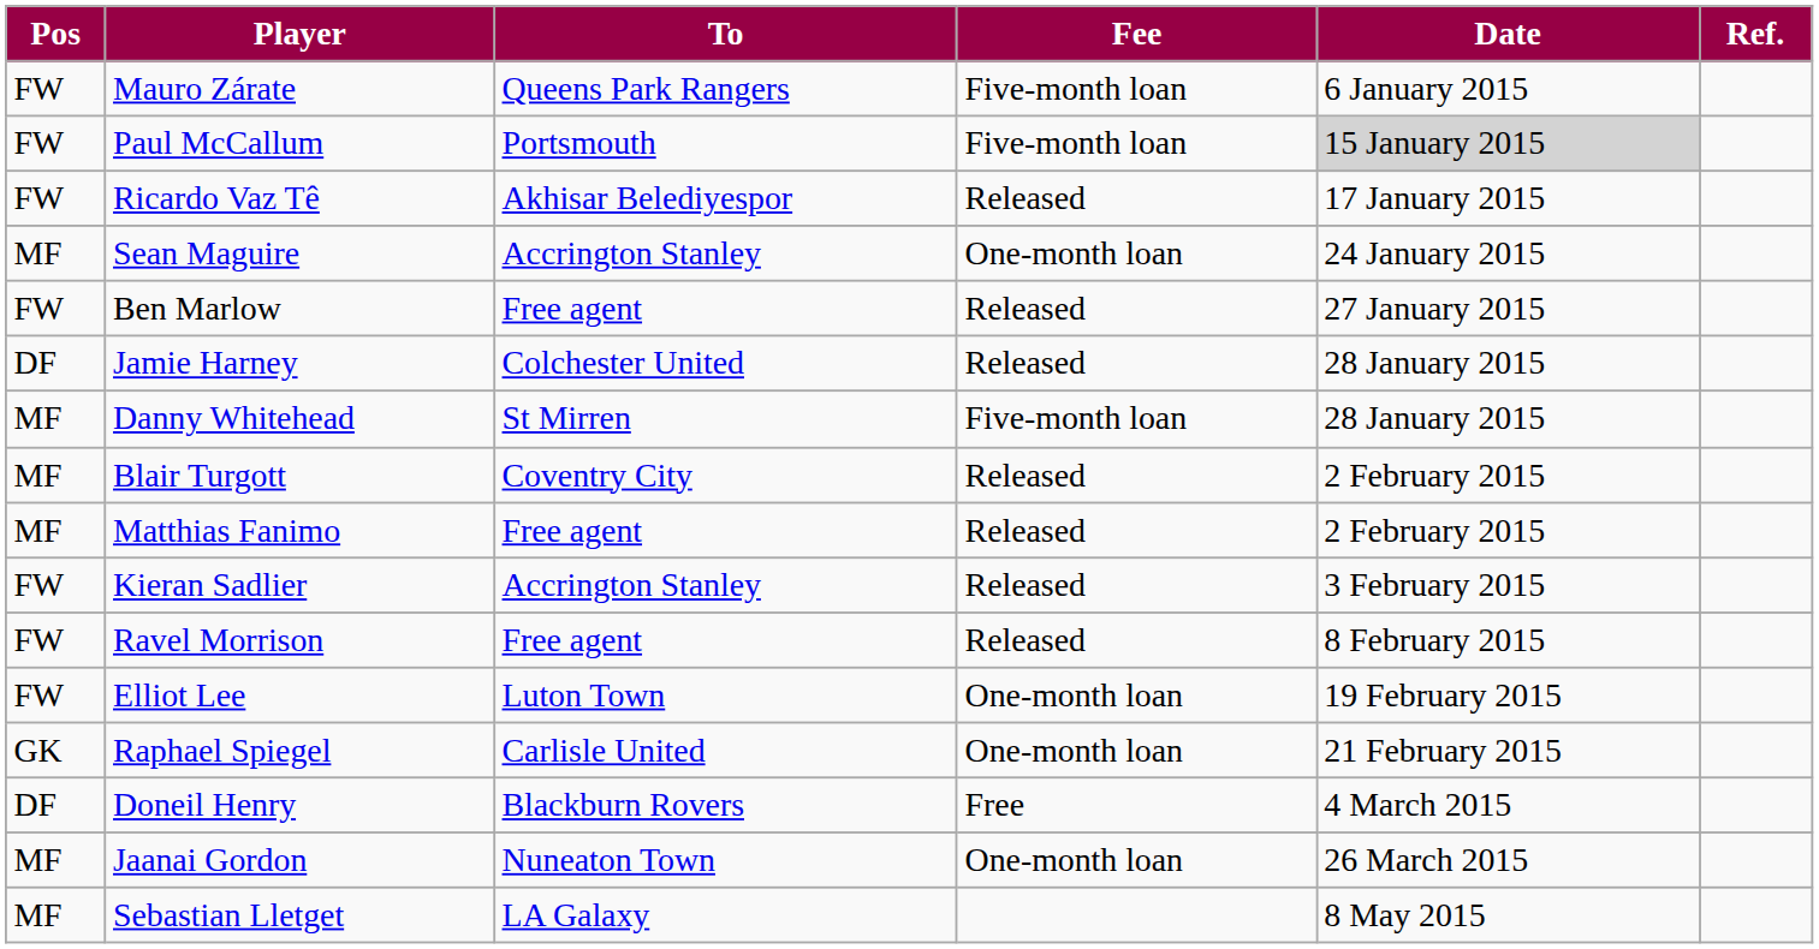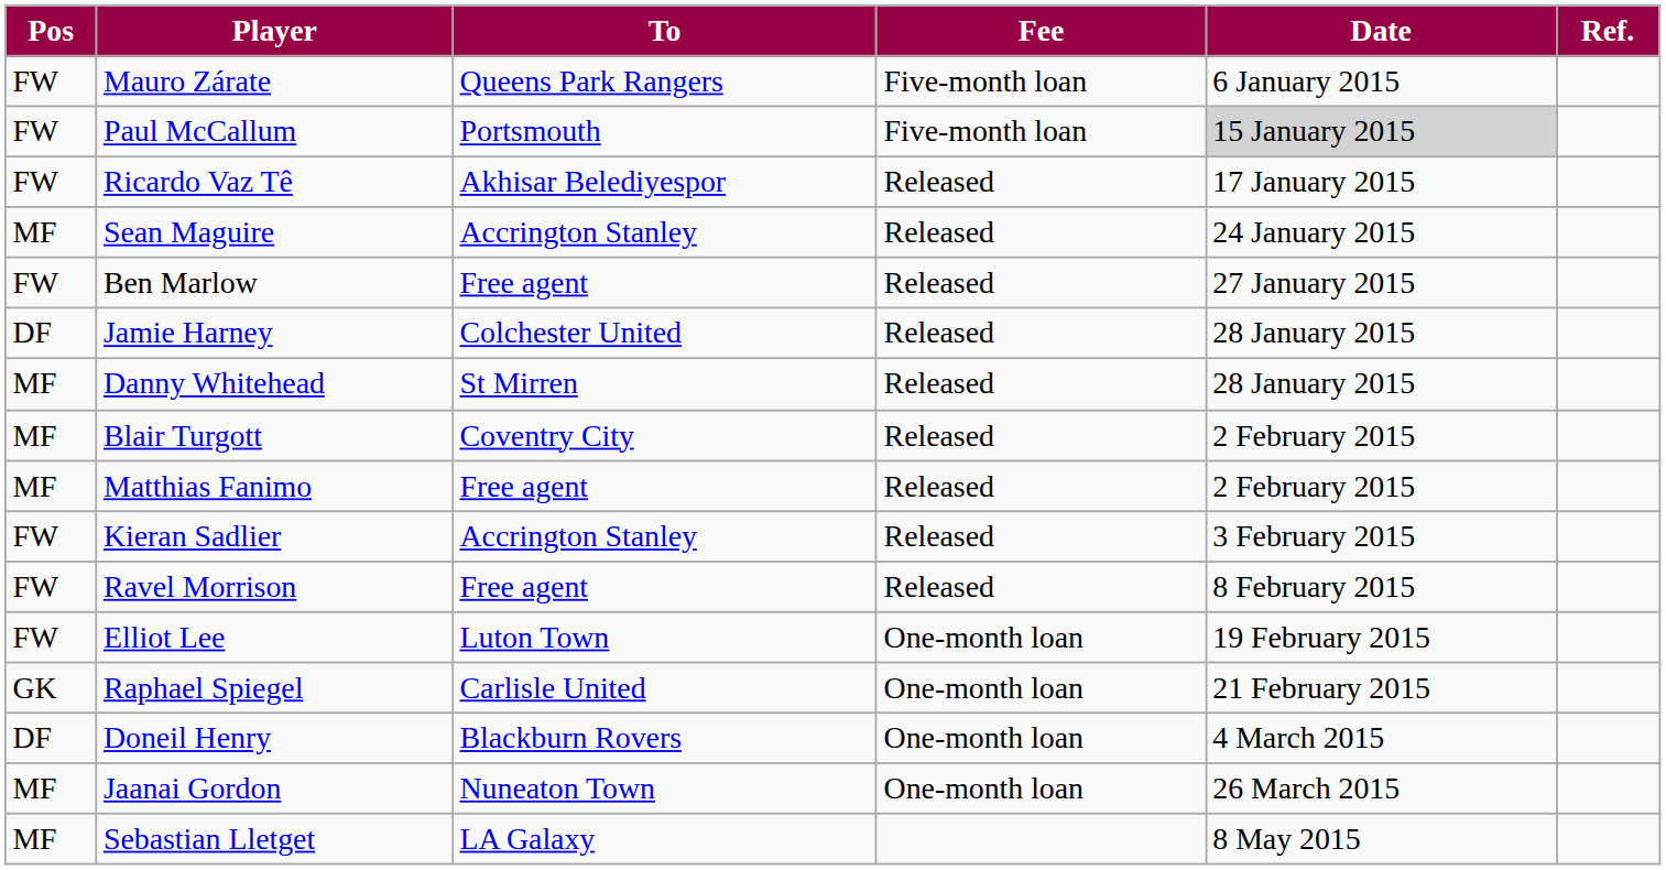Sean Maguire | Fee: One-month loan -> Released
Danny Whitehead | Fee: Five-month loan -> Released
Doneil Henry | Fee: Free -> One-month loan
